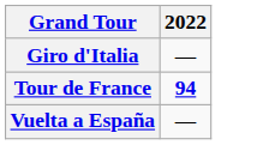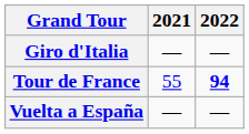+ column: 2021 | — | 55 | —
